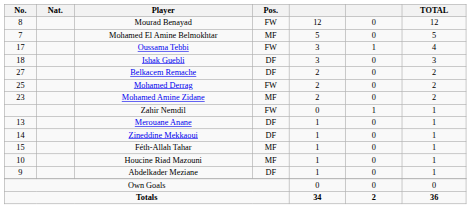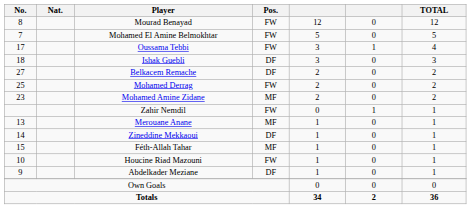Mohamed El Amine Belmokhtar | Pos.: MF -> FW
Merouane Anane | Pos.: DF -> MF
Houcine Riad Mazouni | Pos.: MF -> FW
